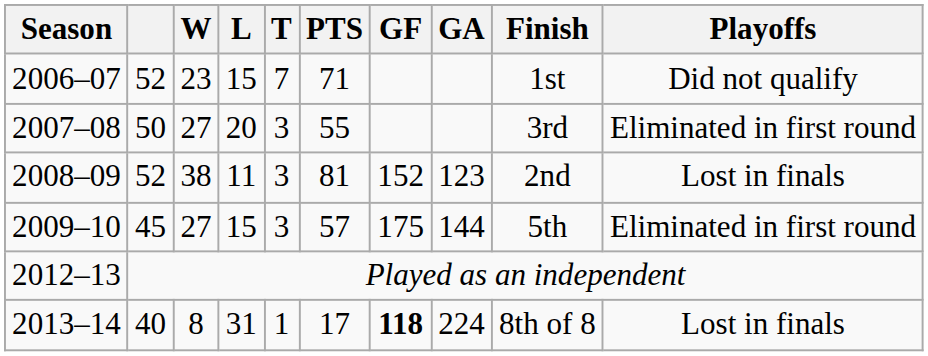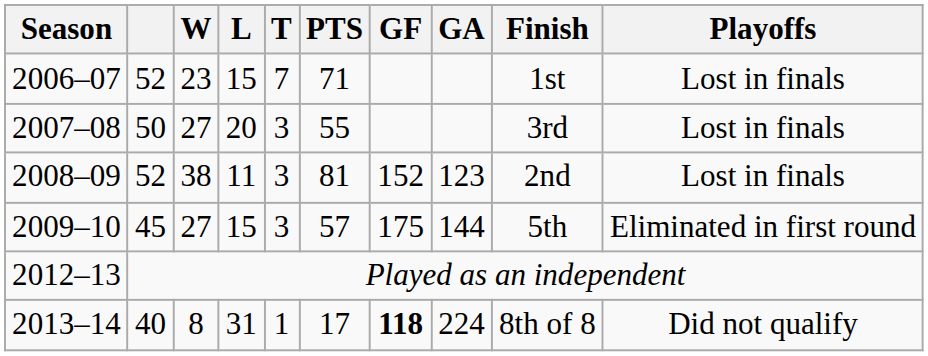2006–07 | Playoffs: Did not qualify -> Lost in finals
2007–08 | Playoffs: Eliminated in first round -> Lost in finals
2013–14 | Playoffs: Lost in finals -> Did not qualify
